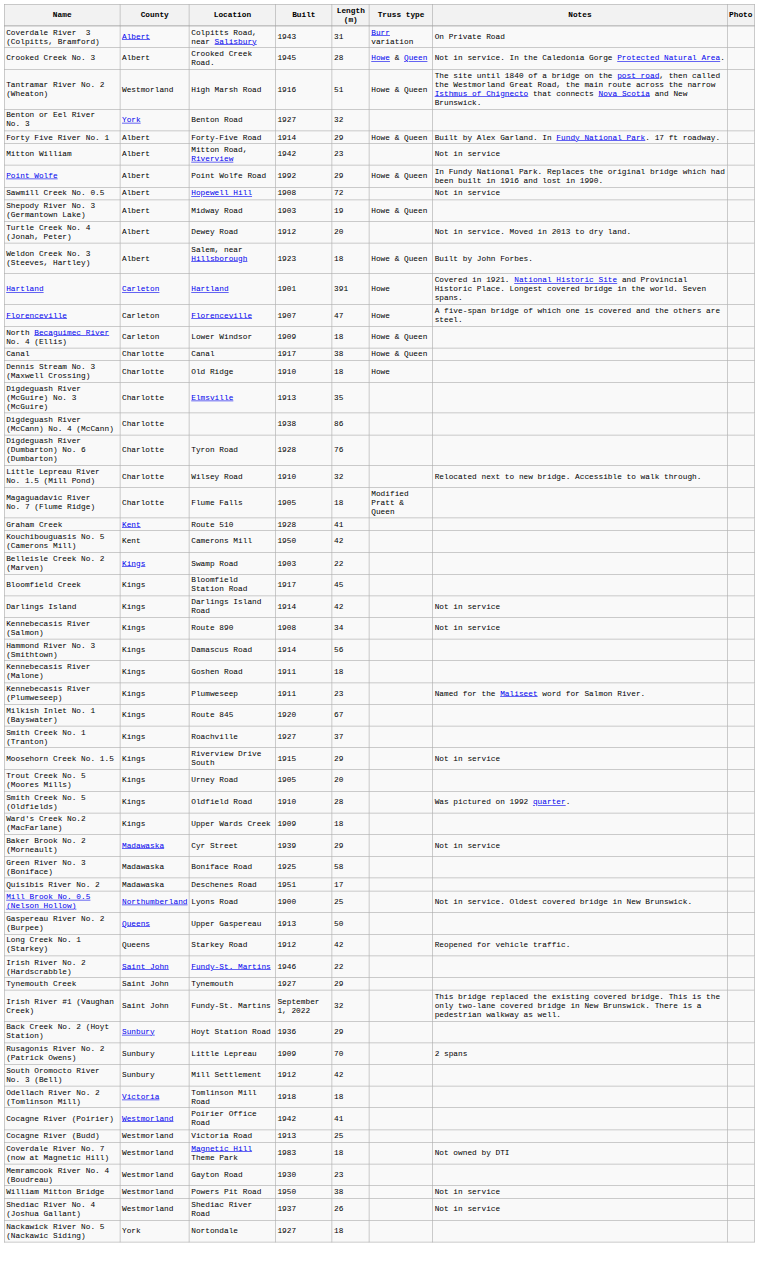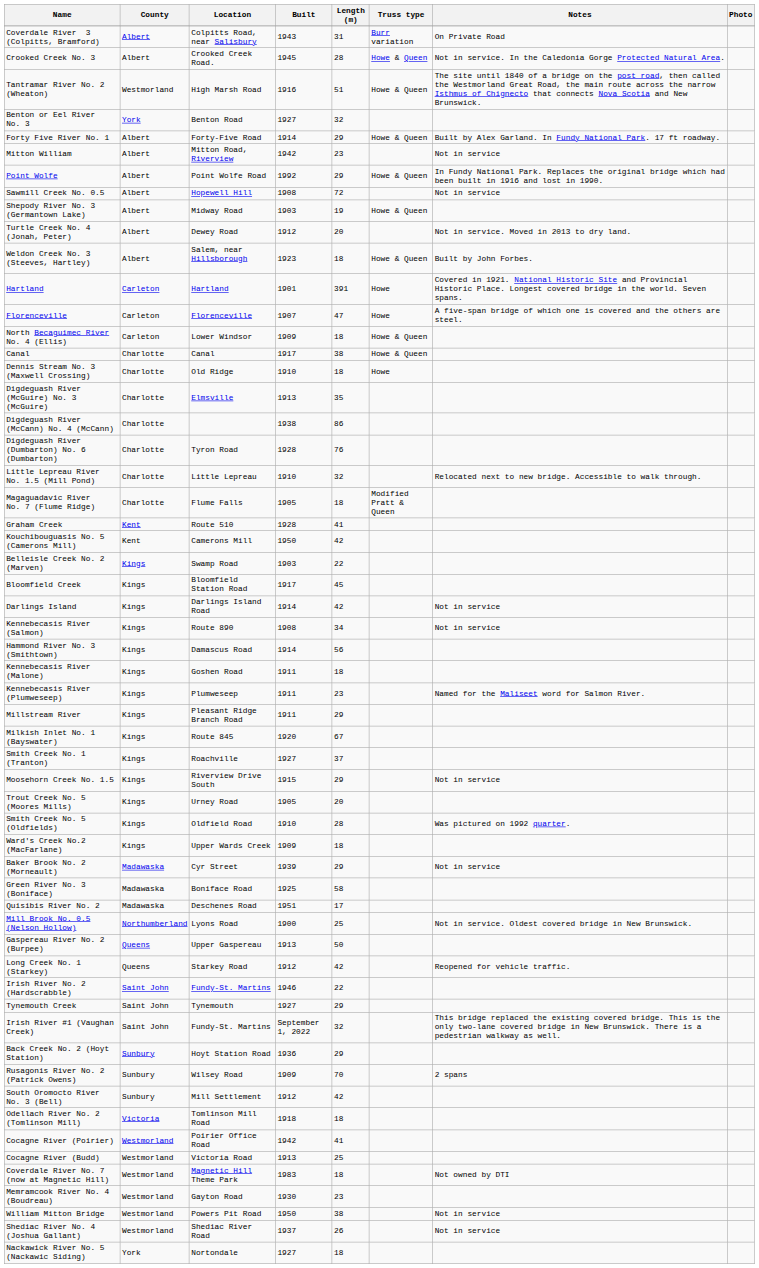Little Lepreau River No. 1.5 (Mill Pond) | Location: Wilsey Road -> Little Lepreau
+ row: Millstream River | Kings | Pleasant Ridge Branch Road | 1911 | 29
Rusagonis River No. 2 (Patrick Owens) | Location: Little Lepreau -> Wilsey Road
